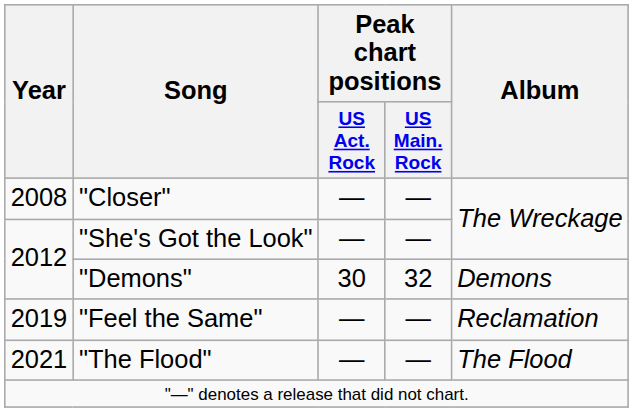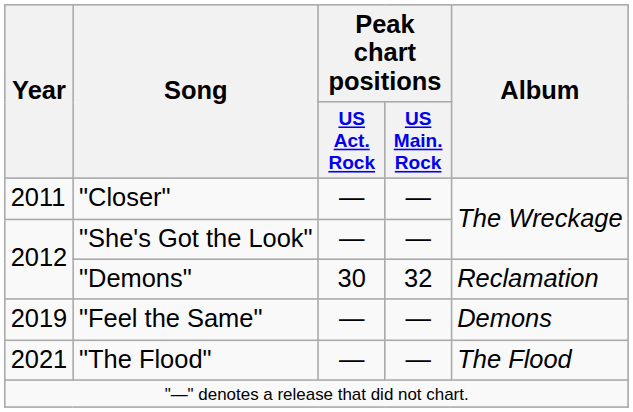"Closer" | Year: 2008 -> 2011
"Demons" | Album: Demons -> Reclamation
"Feel the Same" | Album: Reclamation -> Demons
